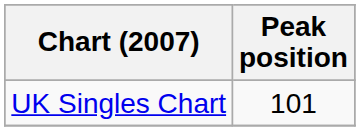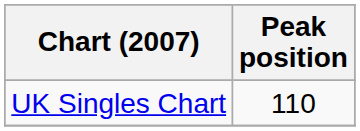UK Singles Chart | Peak position: 101 -> 110
